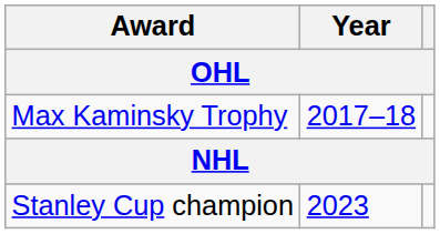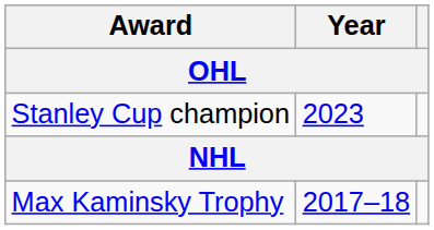rows swapped: Max Kaminsky Trophy <-> Stanley Cup champion
